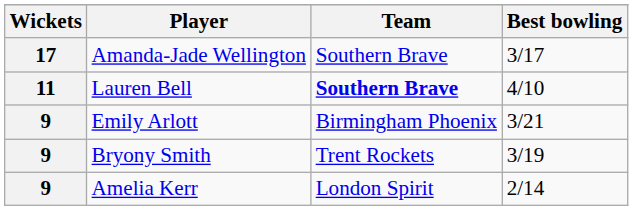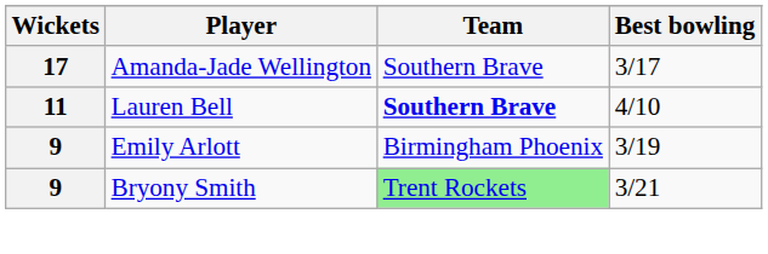Emily Arlott | Best bowling: 3/21 -> 3/19
Bryony Smith | Team: no background -> lightgreen background
Bryony Smith | Best bowling: 3/19 -> 3/21
- row: 9 | Amelia Kerr | London Spirit | 2/14
